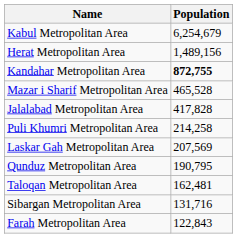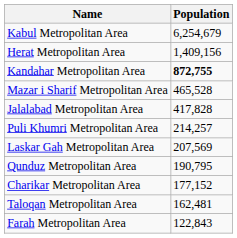Herat Metropolitan Area | Population: 1,489,156 -> 1,409,156
Puli Khumri Metropolitan Area | Population: 214,258 -> 214,257
+ row: Charikar Metropolitan Area | 177,152
- row: Sibargan Metropolitan Area | 131,716
